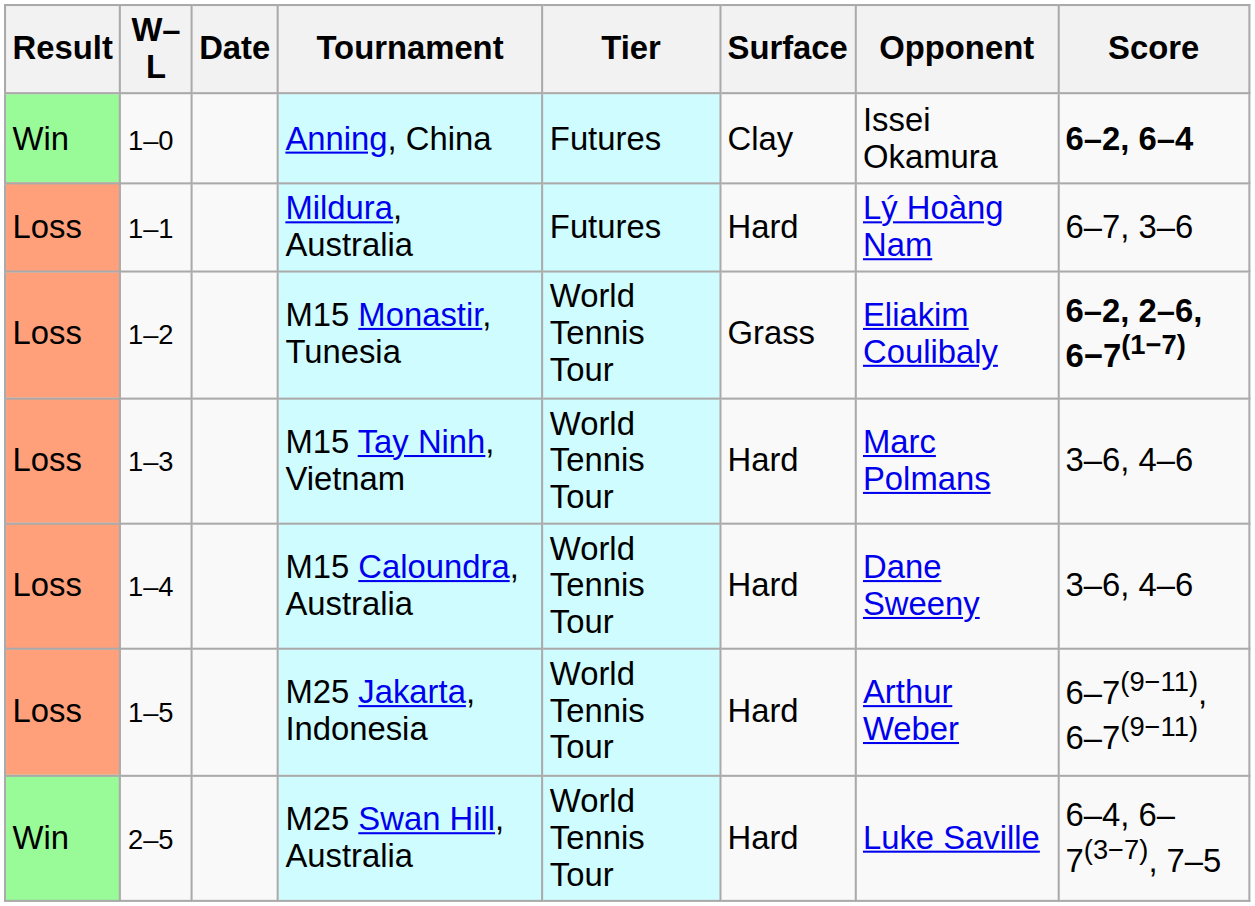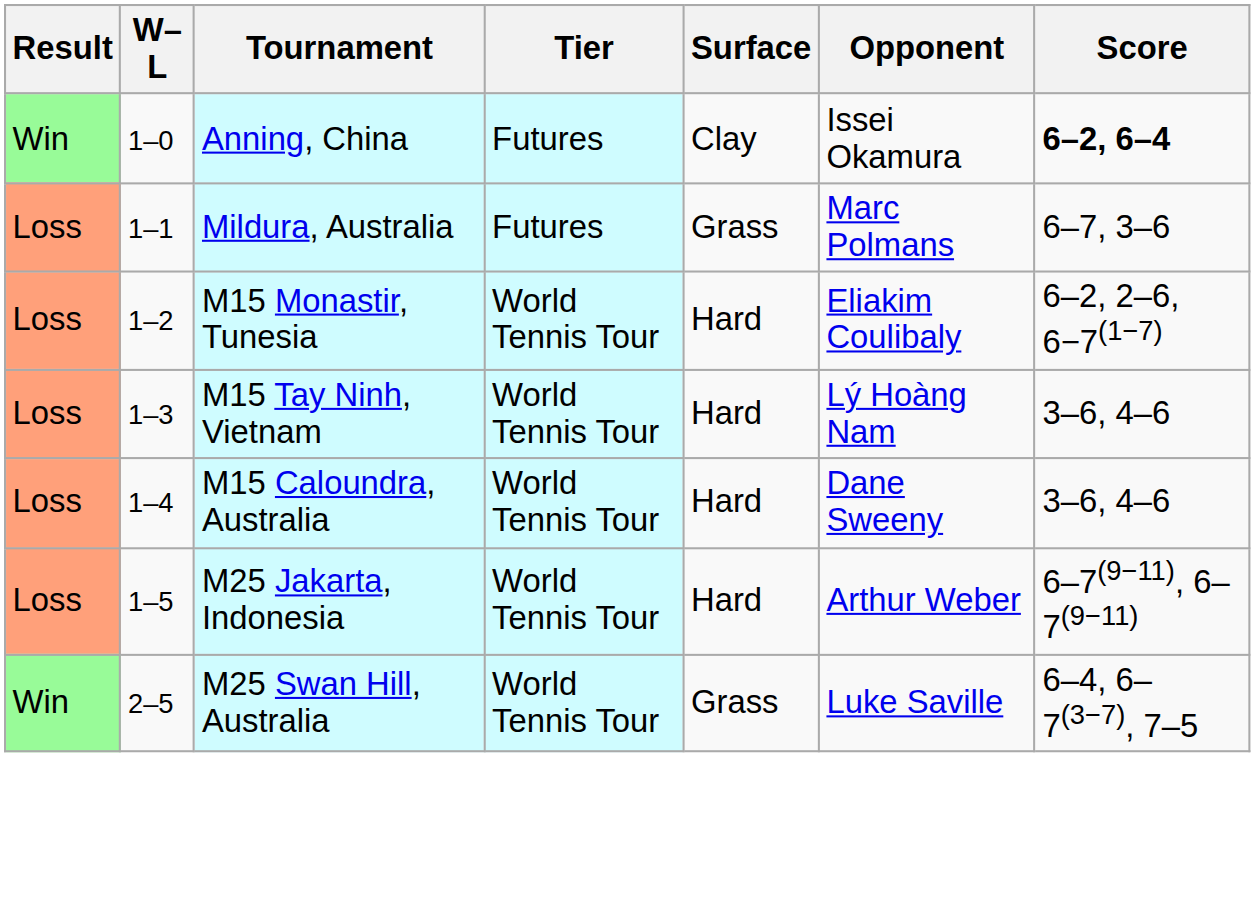- column: Date
Mildura, Australia | Surface: Hard -> Grass
Mildura, Australia | Opponent: Lý Hoàng Nam -> Marc Polmans
M15 Monastir, Tunesia | Surface: Grass -> Hard
M15 Monastir, Tunesia | Score: bold -> normal
M15 Tay Ninh, Vietnam | Opponent: Marc Polmans -> Lý Hoàng Nam
M25 Swan Hill, Australia | Surface: Hard -> Grass
